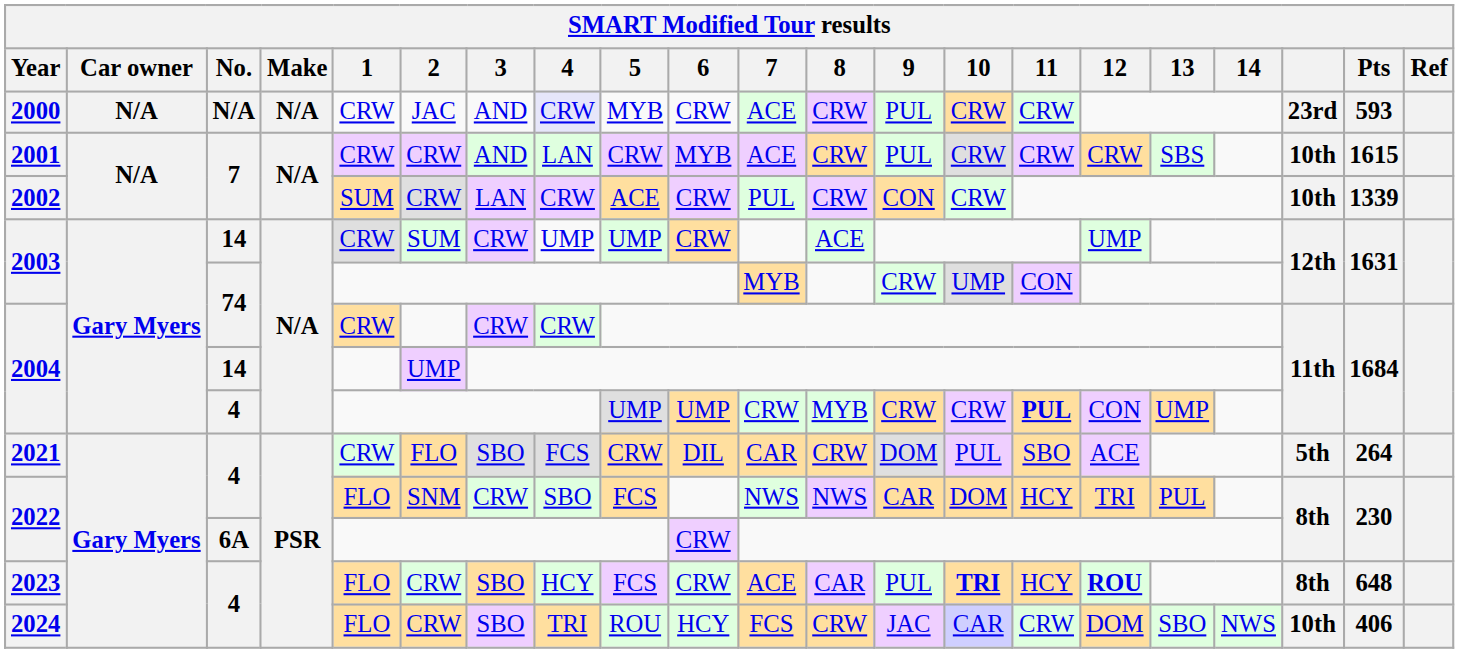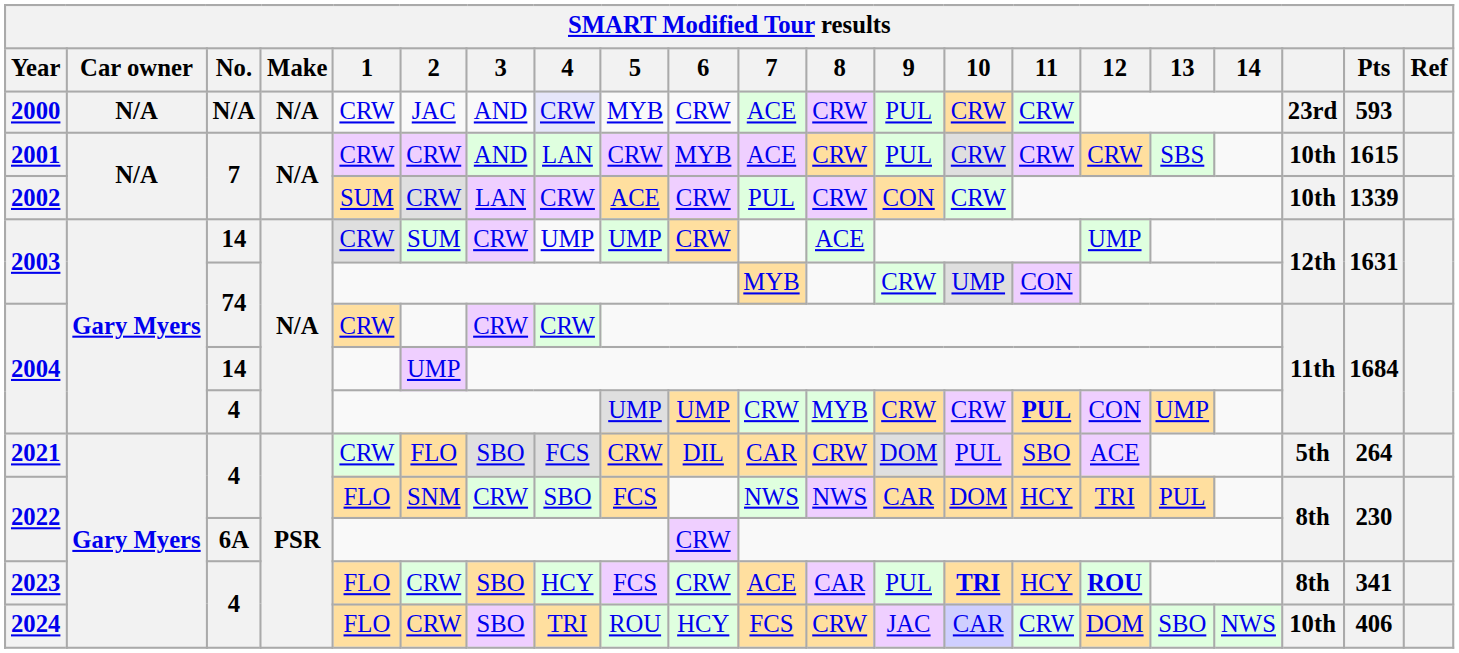2023 | Pts: 648 -> 341
